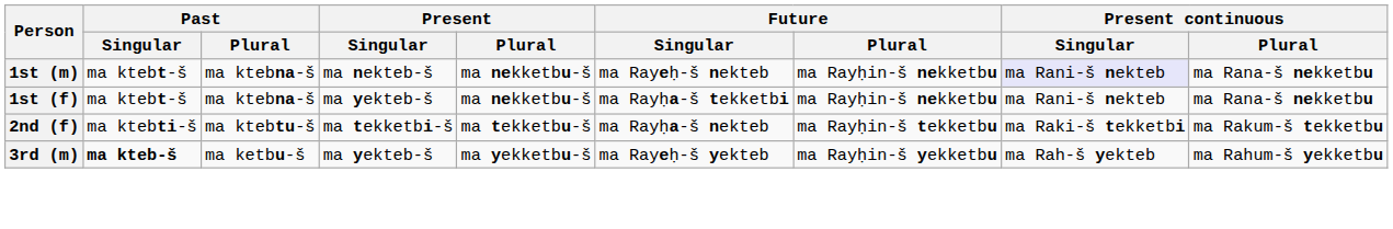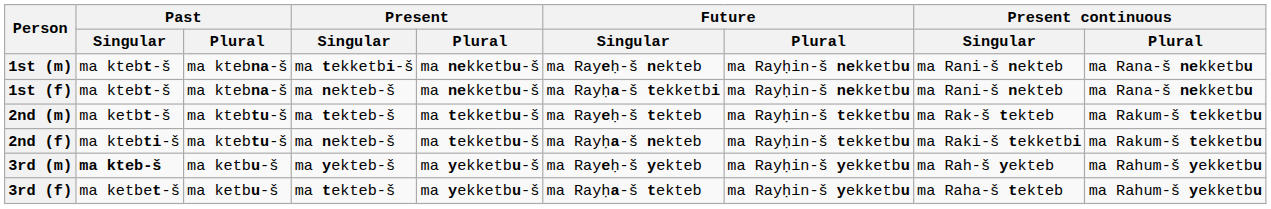1st (m) | Present / Singular: ma nekteb-š -> ma tekketbi-š
1st (m) | Present continuous / Singular: lavender background -> no background
1st (f) | Present / Singular: ma yekteb-š -> ma nekteb-š
+ row: 2nd (m) | ma ketbt-š | ma ktebtu-š | ma tekteb-š | ma tekketbu-š | ma Rayeḥ-š tekteb | ma Rayḥin-š tekketbu | ma Rak-š tekteb | ma Rakum-š tekketbu
2nd (f) | Present / Singular: ma tekketbi-š -> ma nekteb-š
+ row: 3rd (f) | ma ketbet-š | ma ketbu-š | ma tekteb-š | ma yekketbu-š | ma Rayḥa-š tekteb | ma Rayḥin-š yekketbu | ma Raha-š tekteb | ma Rahum-š yekketbu
